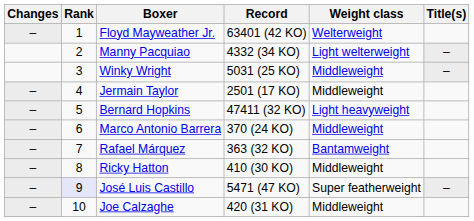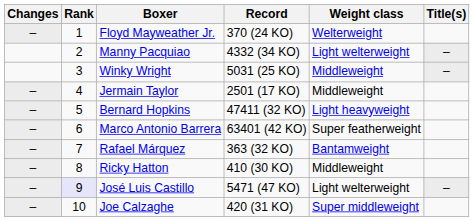Floyd Mayweather Jr. | Record: 63401 (42 KO) -> 370 (24 KO)
Marco Antonio Barrera | Record: 370 (24 KO) -> 63401 (42 KO)
Marco Antonio Barrera | Weight class: Middleweight -> Super featherweight
José Luis Castillo | Weight class: Super featherweight -> Light welterweight
Joe Calzaghe | Weight class: Middleweight -> Super middleweight
